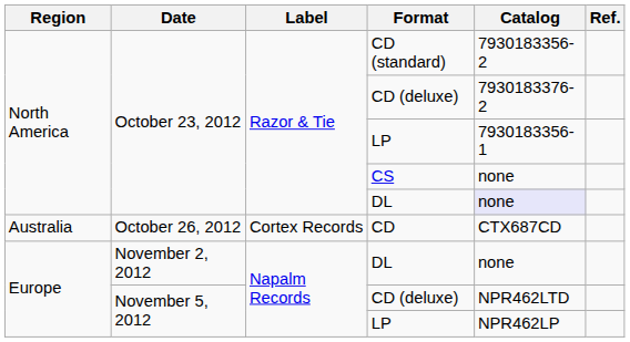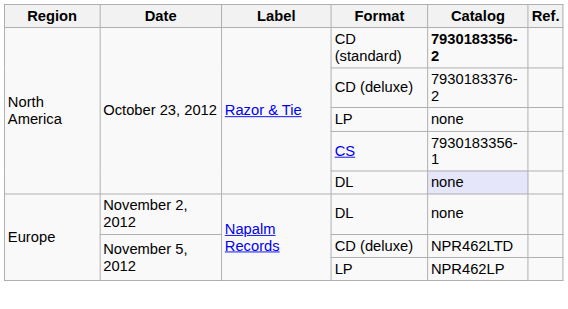CD (standard) | Catalog: normal -> bold
October 23, 2012 / LP | Catalog: 7930183356-1 -> none
CS | Catalog: none -> 7930183356-1
- row: Australia | October 26, 2012 | Cortex Records | CD | CTX687CD
